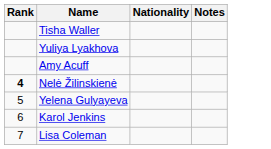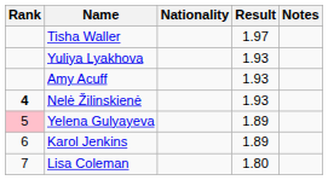+ column: Result | 1.97 | 1.93 | 1.93 | 1.93 | 1.89 | 1.89 | 1.80
Yelena Gulyayeva | Rank: no background -> pink background
